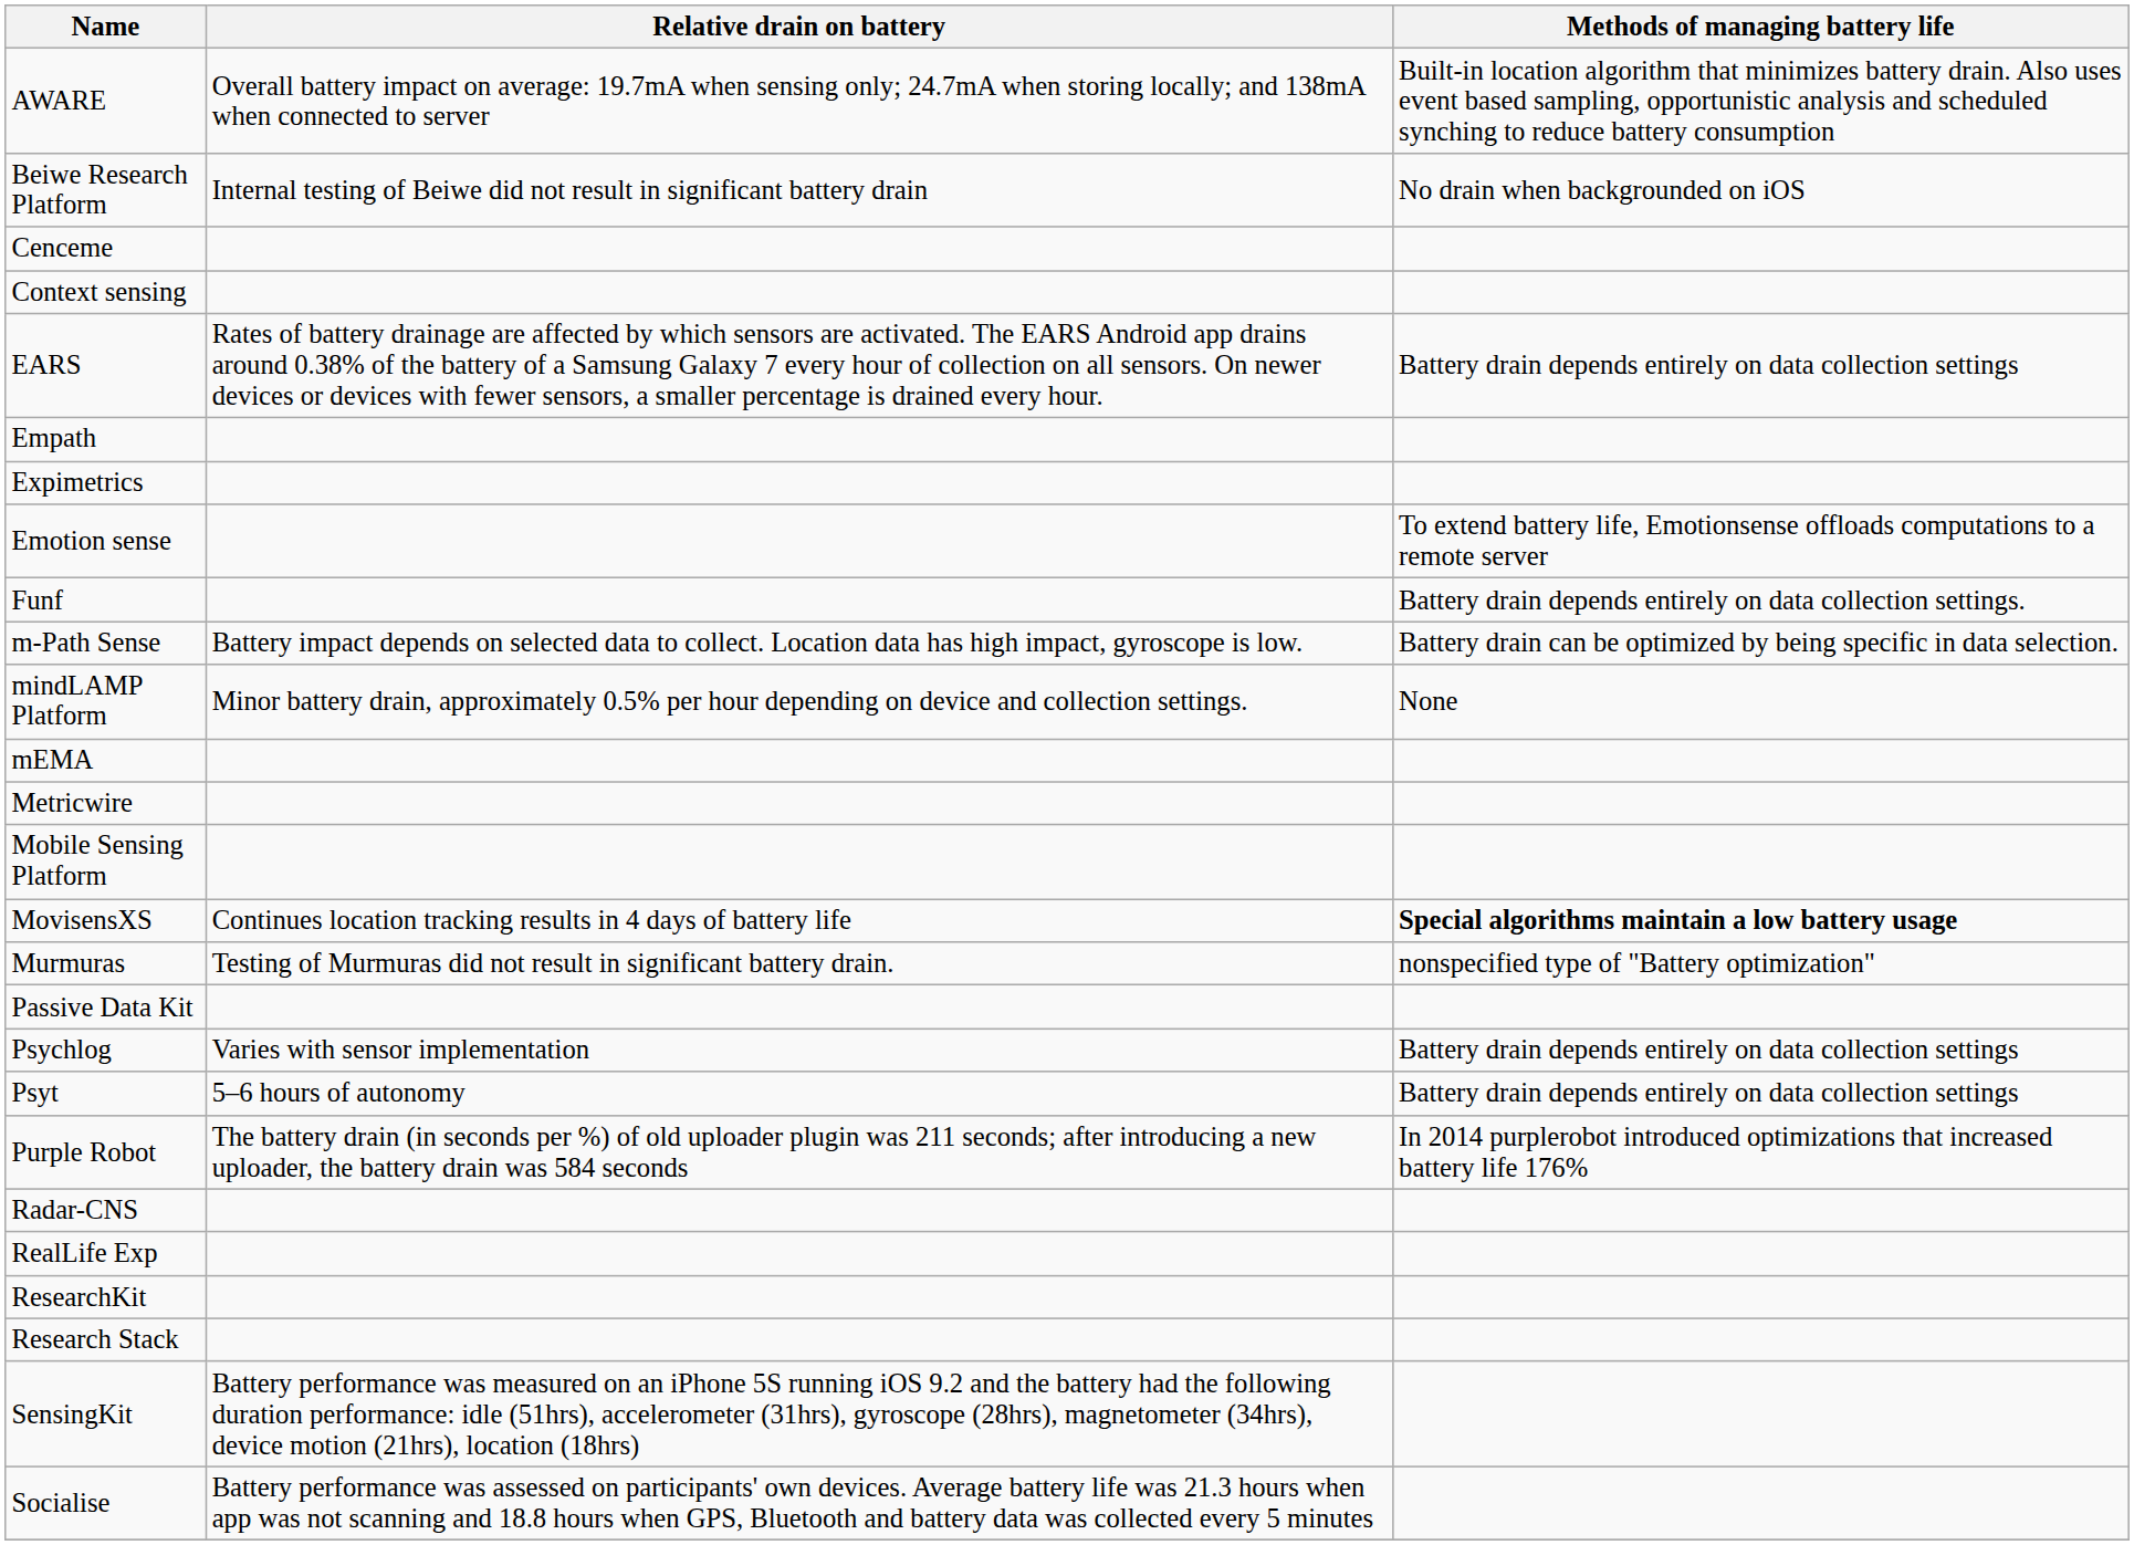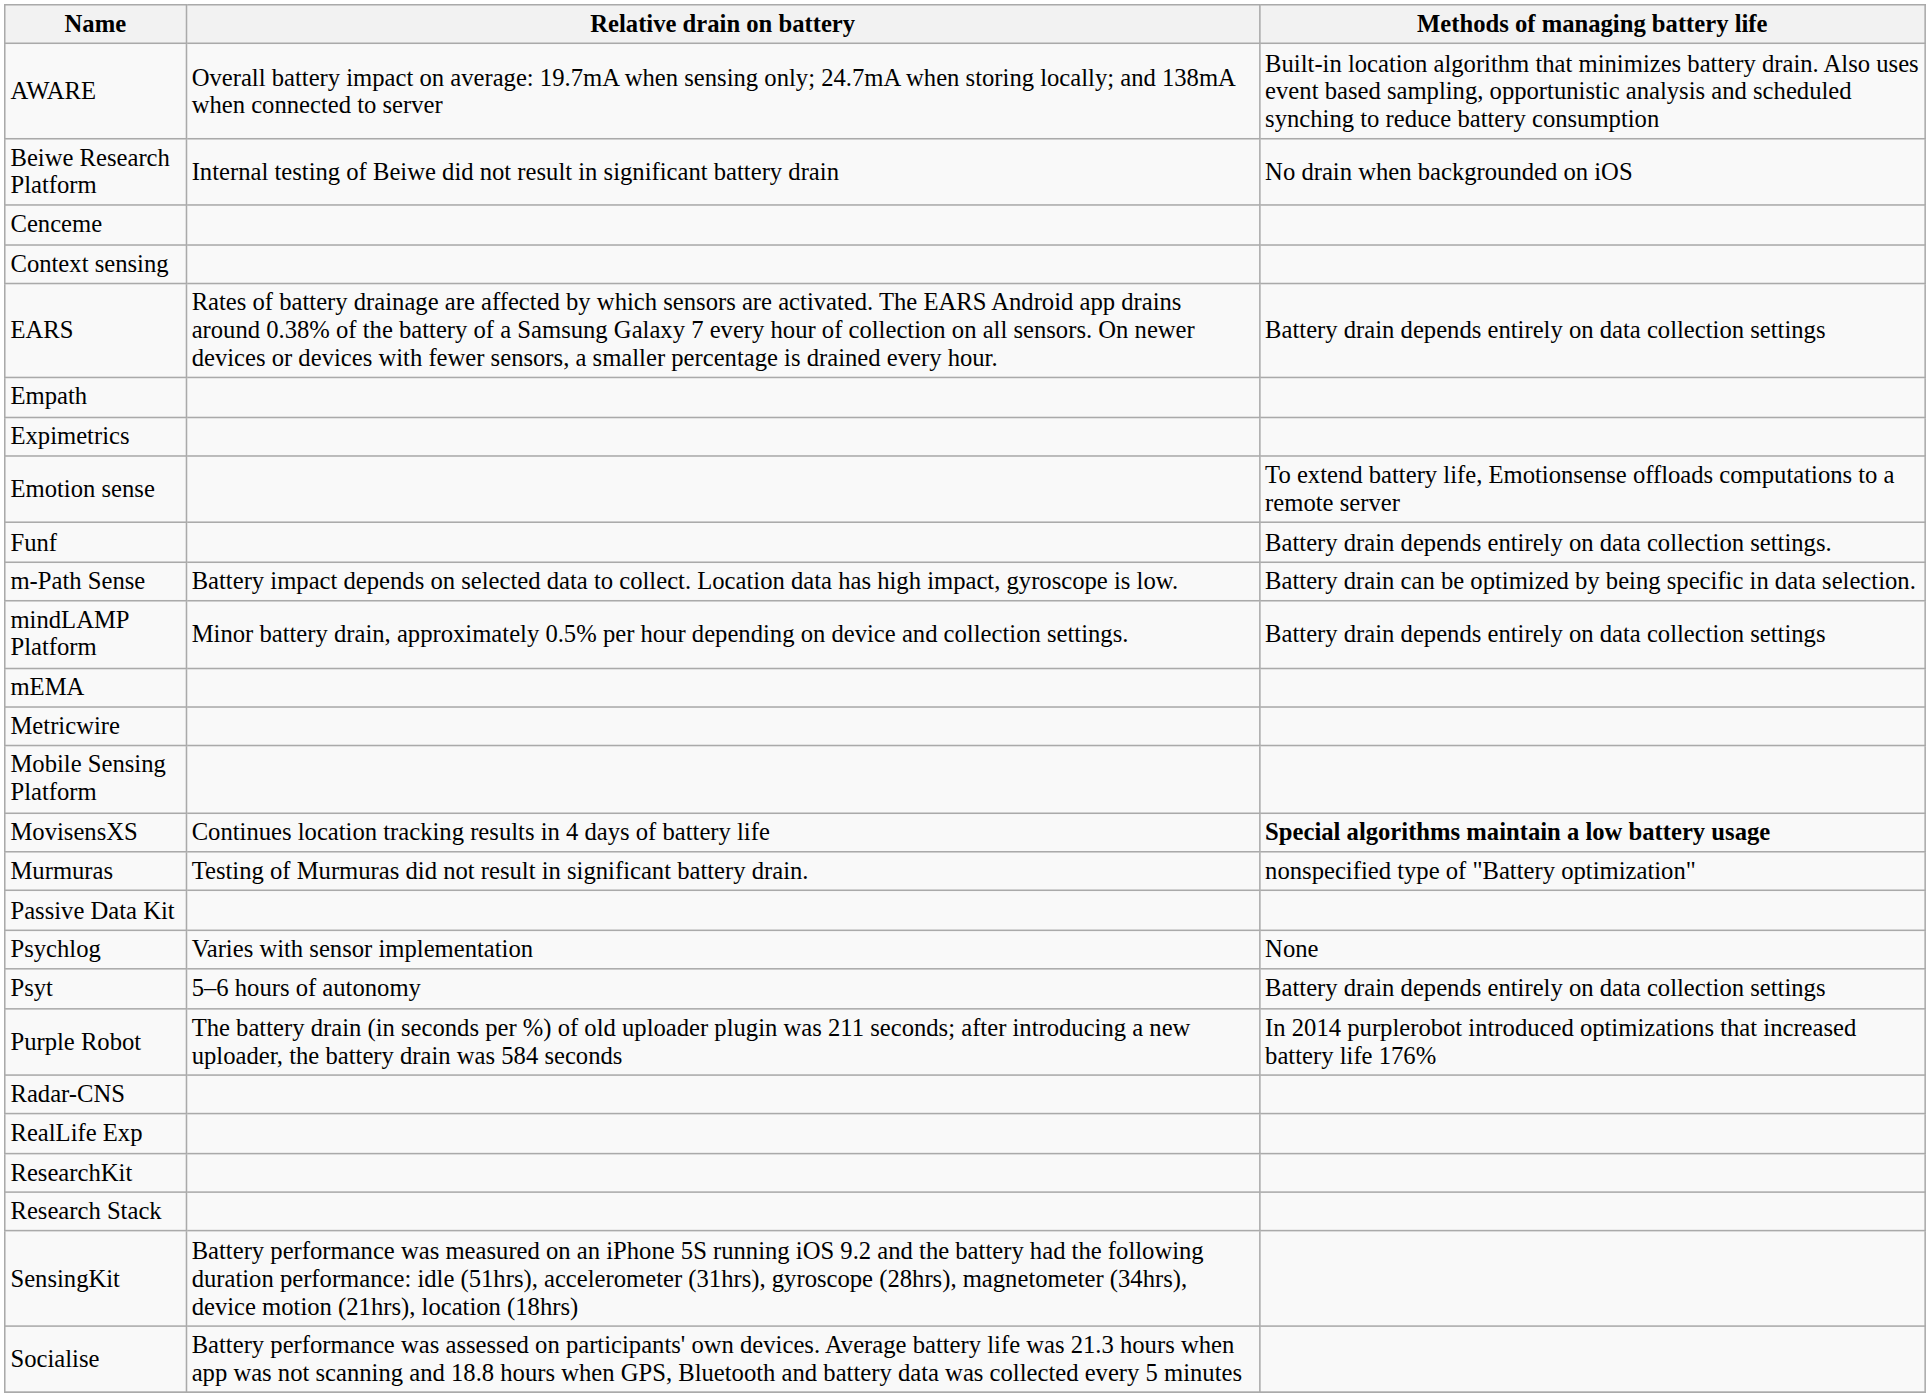mindLAMP Platform | Methods of managing battery life: None -> Battery drain depends entirely on data collection settings
Psychlog | Methods of managing battery life: Battery drain depends entirely on data collection settings -> None
